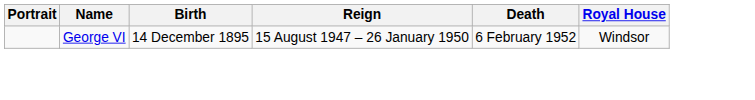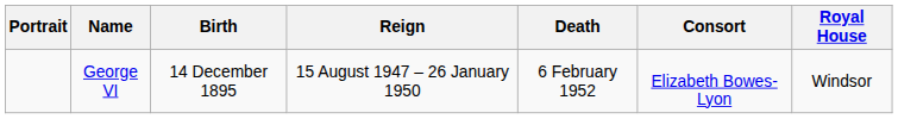+ column: Consort | Elizabeth Bowes-Lyon
